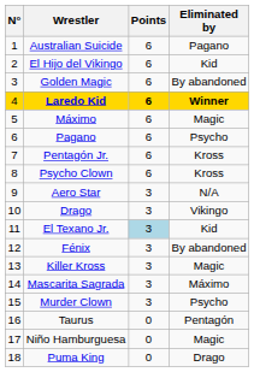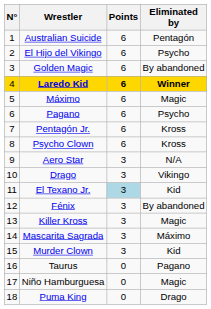Australian Suicide | Eliminated by: Pagano -> Pentagón
El Hijo del Vikingo | Eliminated by: Kid -> Psycho
Murder Clown | Eliminated by: Psycho -> Kid
Taurus | Eliminated by: Pentagón -> Pagano
